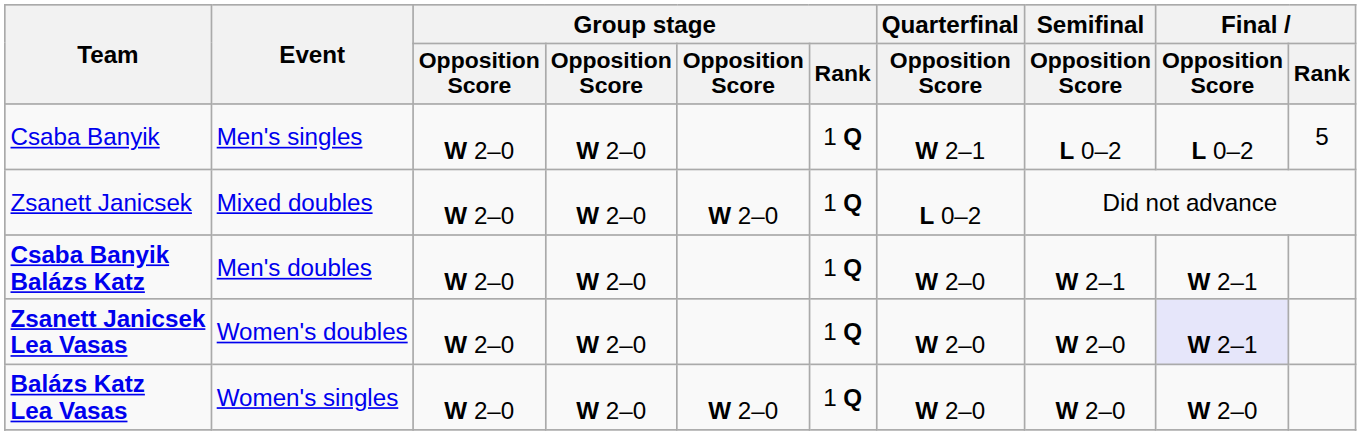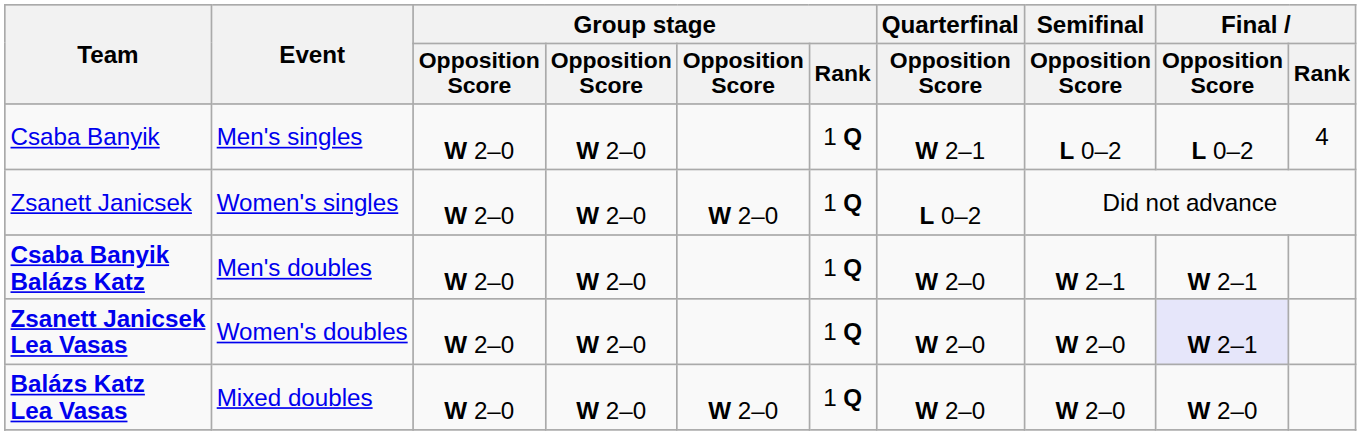Csaba Banyik | Final / Rank: 5 -> 4
Zsanett Janicsek | Event: Mixed doubles -> Women's singles
Balázs Katz Lea Vasas | Event: Women's singles -> Mixed doubles
